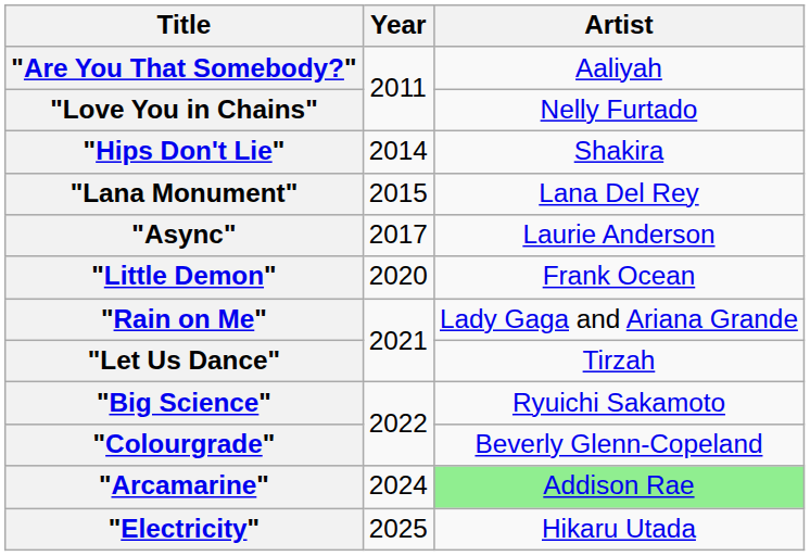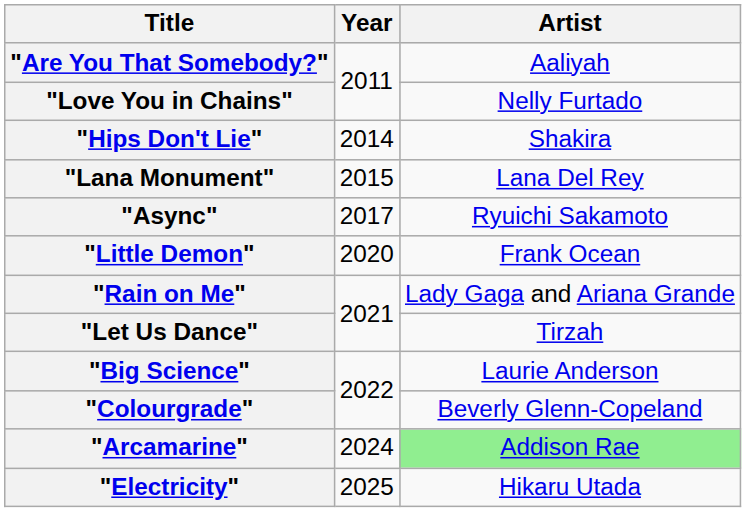"Async" | Artist: Laurie Anderson -> Ryuichi Sakamoto
"Big Science" | Artist: Ryuichi Sakamoto -> Laurie Anderson
